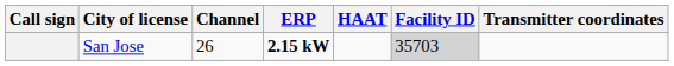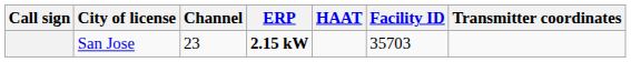San Jose | Channel: 26 -> 23
San Jose | Facility ID: lightgrey background -> no background
